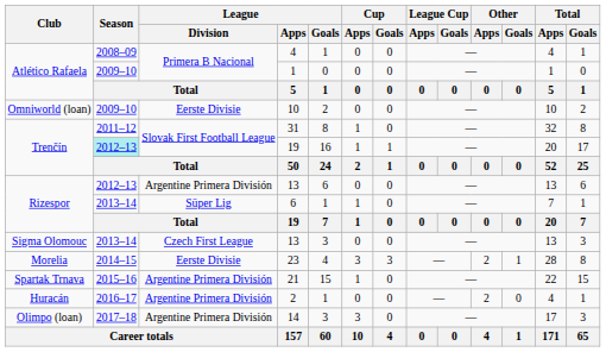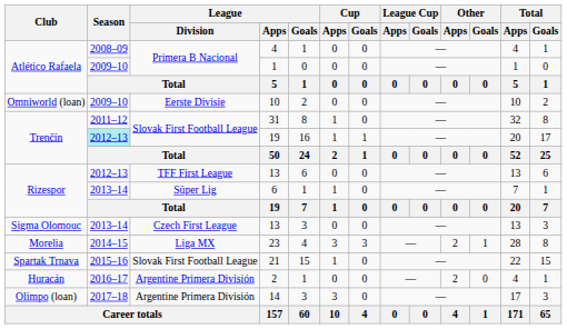Rizespor / 13 | League / Division: Argentine Primera División -> TFF First League
23 | League / Division: Eerste Divisie -> Liga MX
21 | League / Division: Argentine Primera División -> Slovak First Football League
